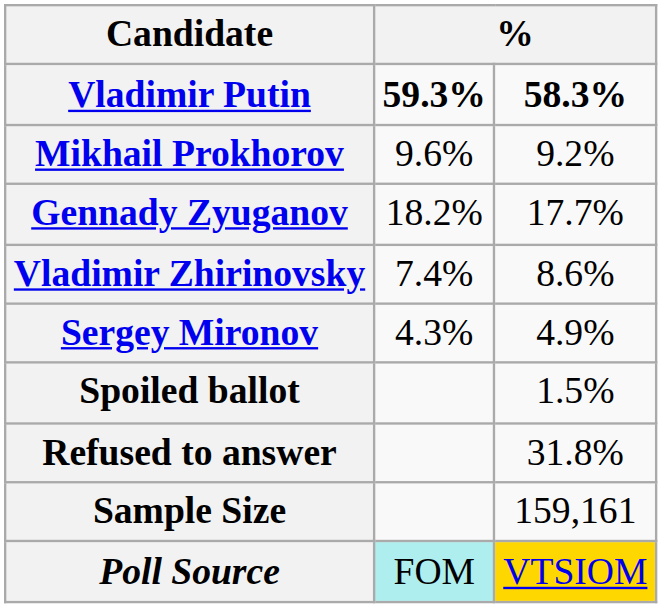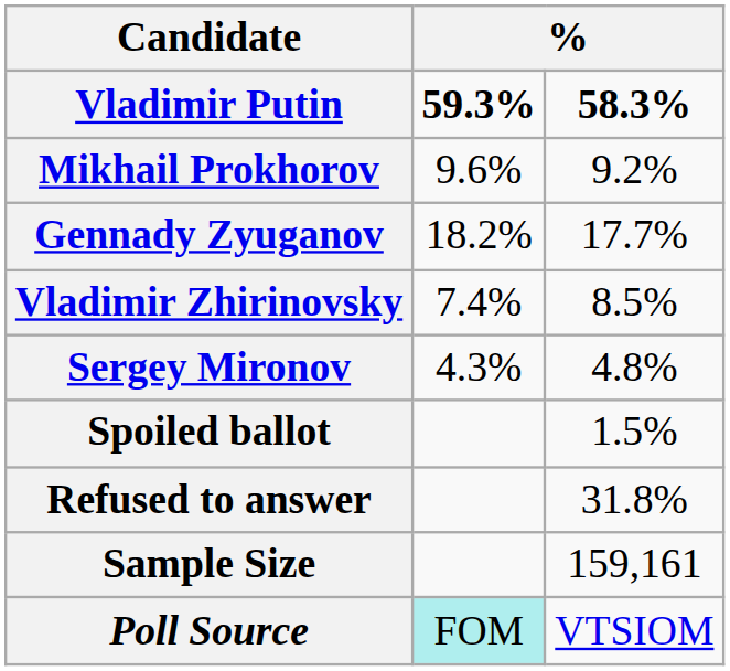Vladimir Zhirinovsky | column 3: 8.6% -> 8.5%
Sergey Mironov | column 3: 4.9% -> 4.8%
Poll Source | column 3: gold background -> no background
